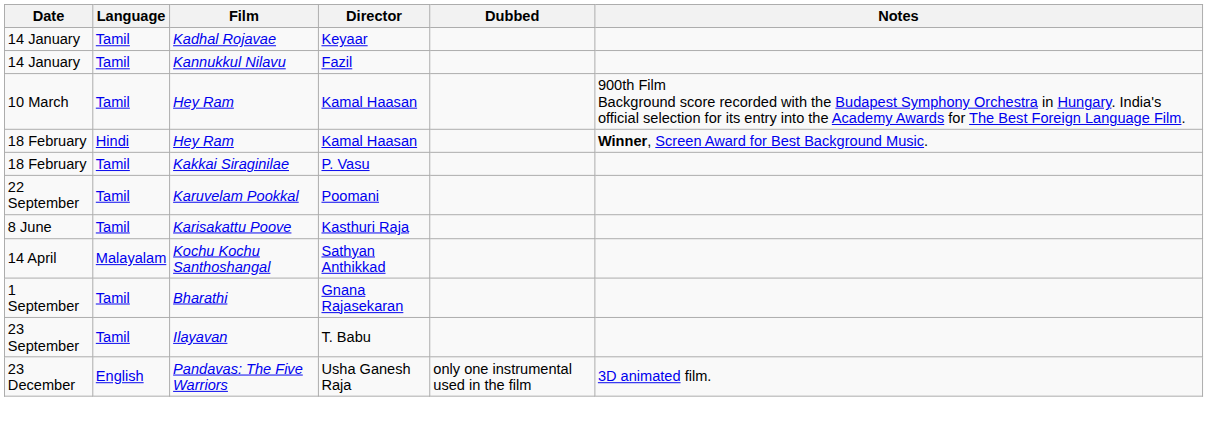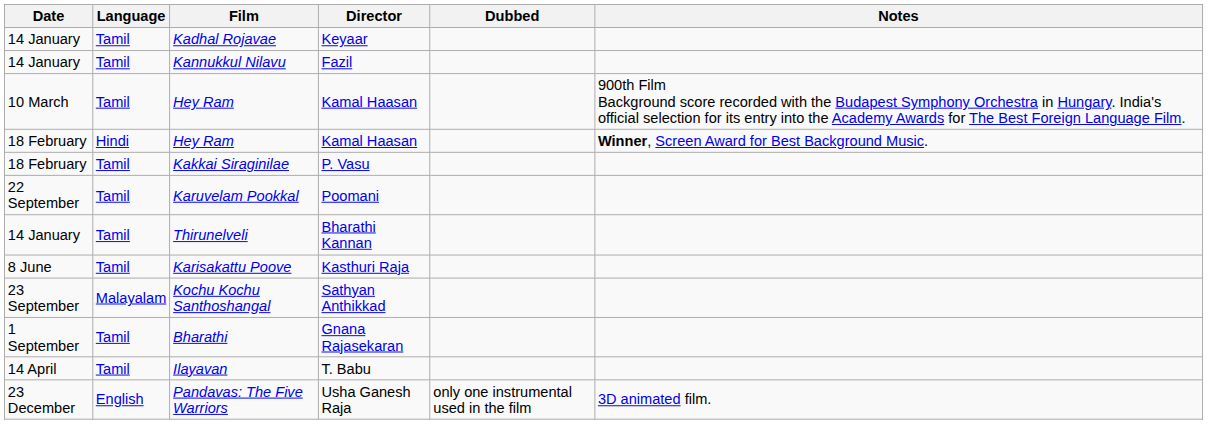+ row: 14 January | Tamil | Thirunelveli | Bharathi Kannan
Kochu Kochu Santhoshangal | Date: 14 April -> 23 September
Ilayavan | Date: 23 September -> 14 April
